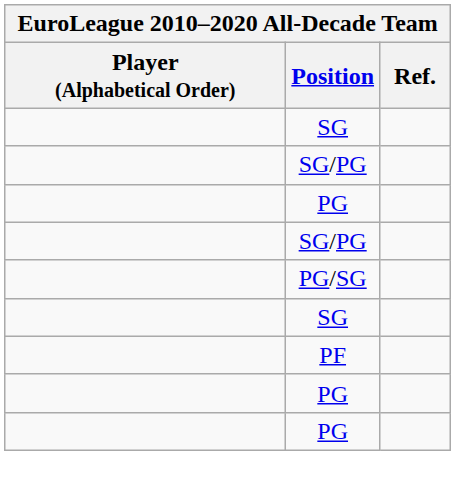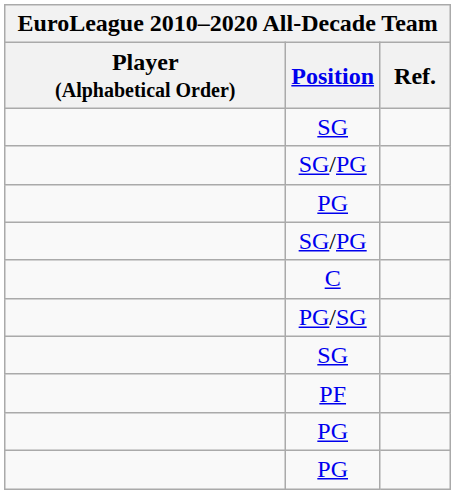+ row: C
